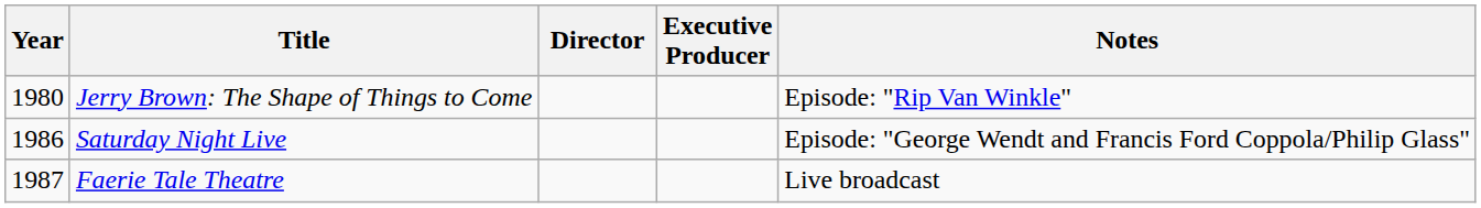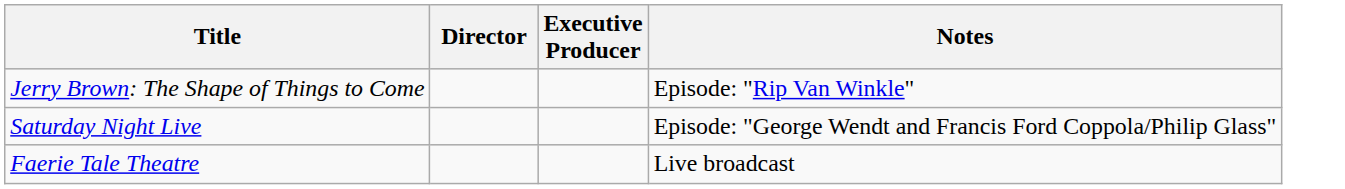- column: Year | 1980 | 1986 | 1987
